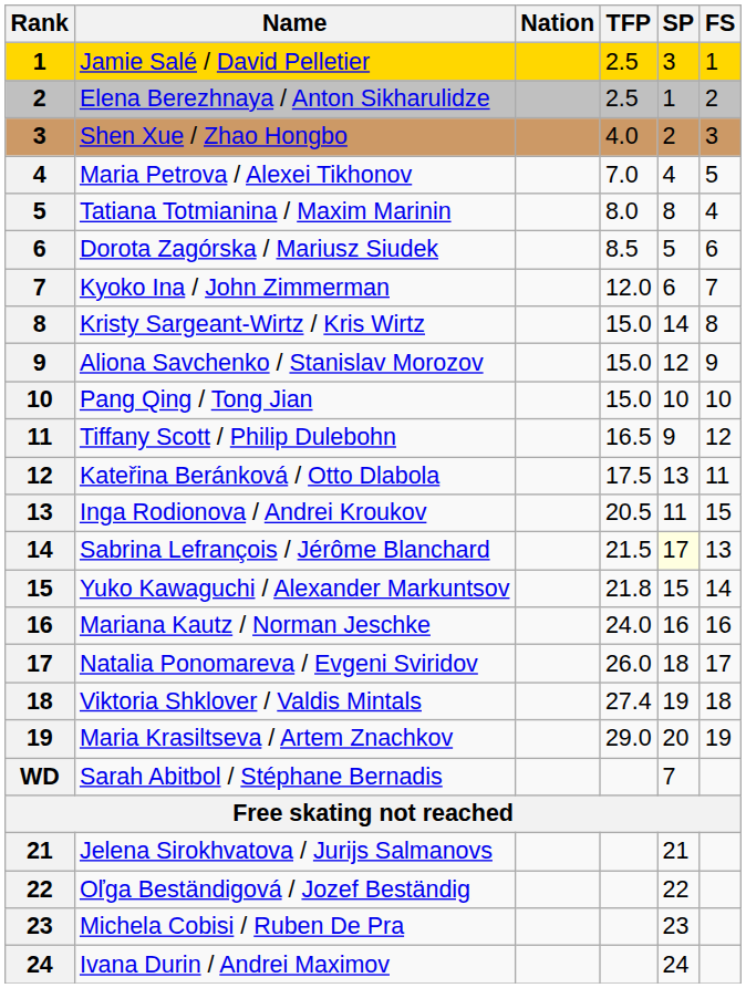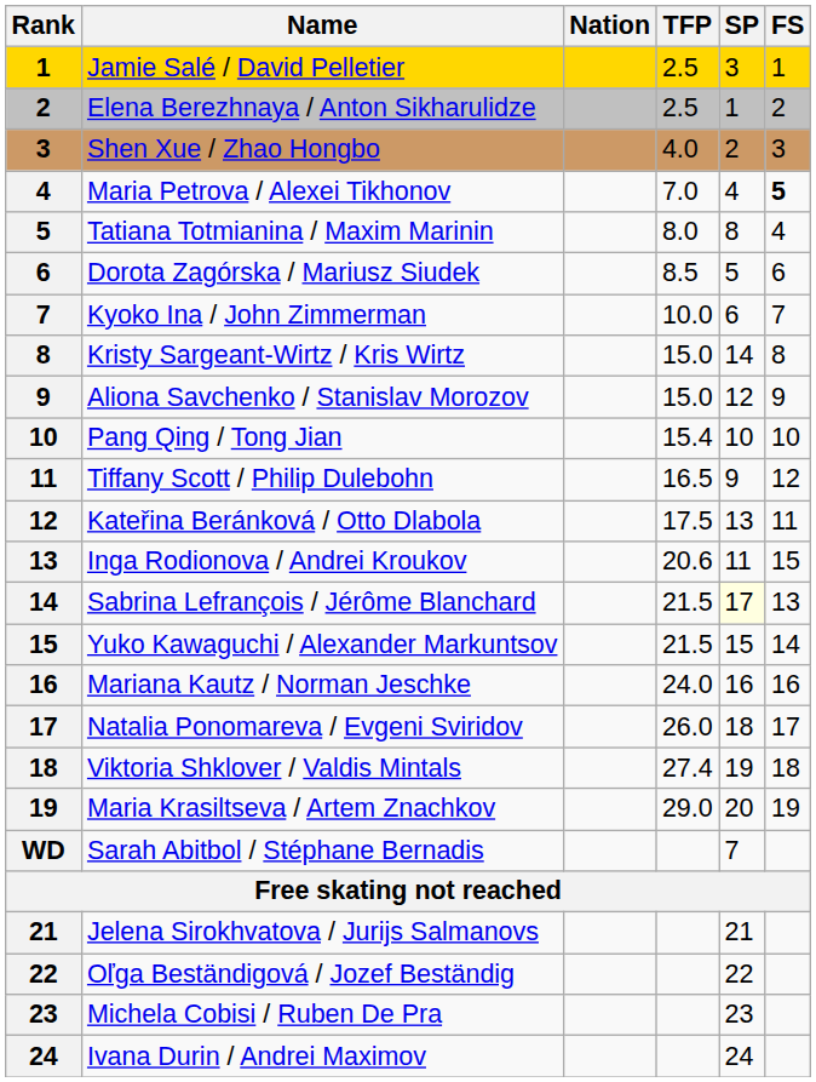Maria Petrova / Alexei Tikhonov | FS: normal -> bold
Kyoko Ina / John Zimmerman | TFP: 12.0 -> 10.0
Pang Qing / Tong Jian | TFP: 15.0 -> 15.4
Inga Rodionova / Andrei Kroukov | TFP: 20.5 -> 20.6
Yuko Kawaguchi / Alexander Markuntsov | TFP: 21.8 -> 21.5
